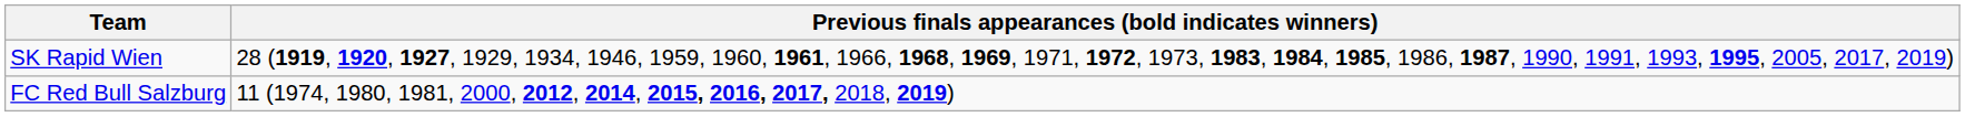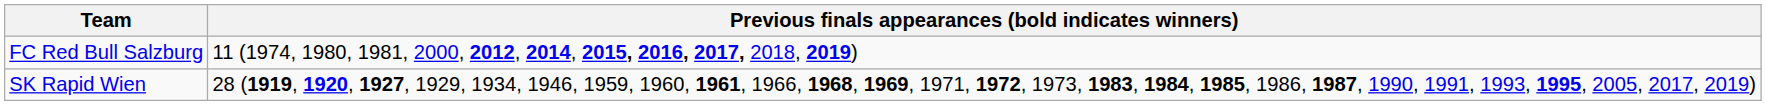rows swapped: SK Rapid Wien <-> FC Red Bull Salzburg
